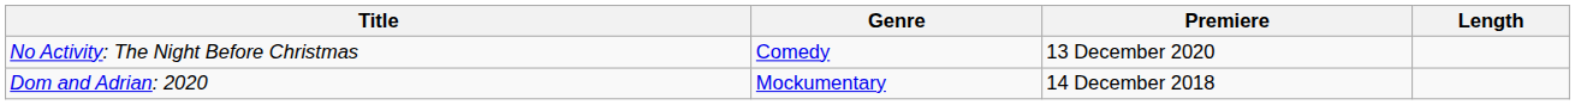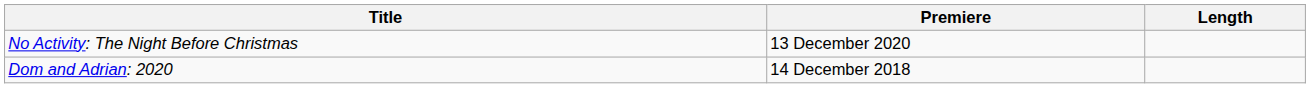- column: Genre | Comedy | Mockumentary
